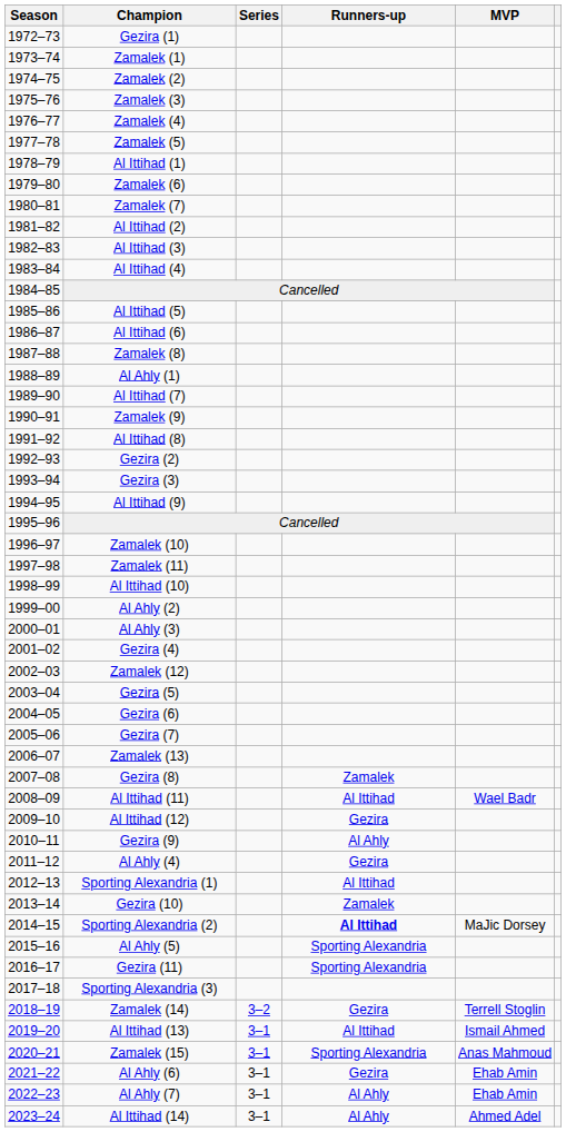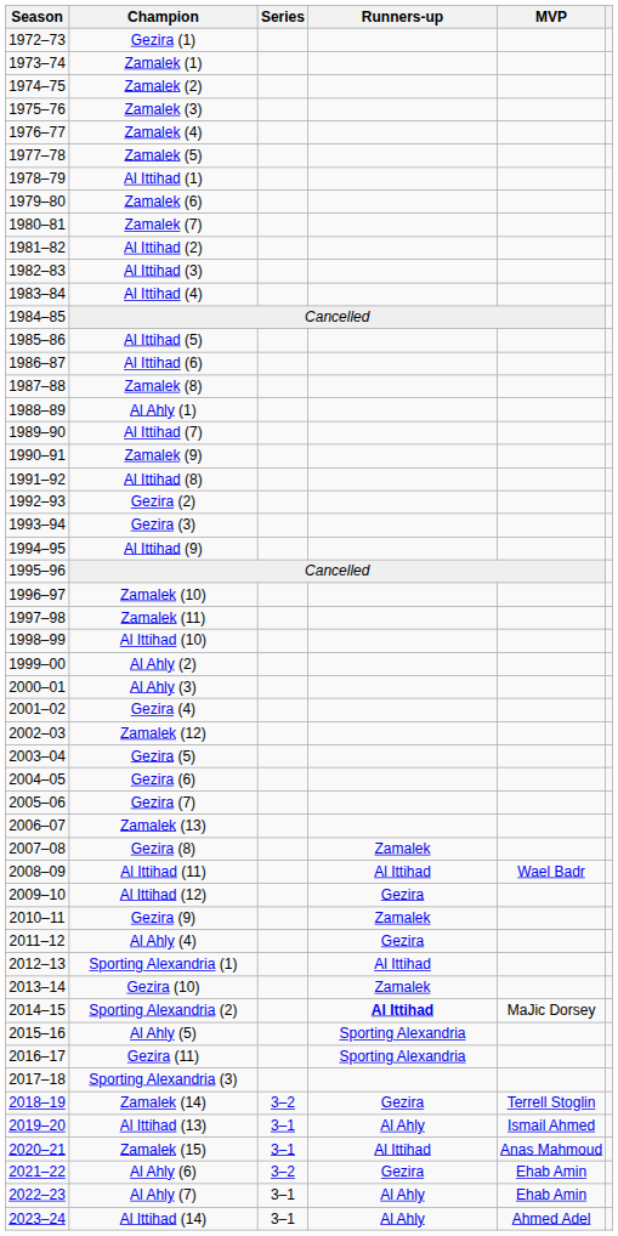Gezira (9) | Runners-up: Al Ahly -> Zamalek
Al Ittihad (13) | Runners-up: Al Ittihad -> Al Ahly
Zamalek (15) | Runners-up: Sporting Alexandria -> Al Ittihad
Al Ahly (6) | Series: 3–1 -> 3–2
